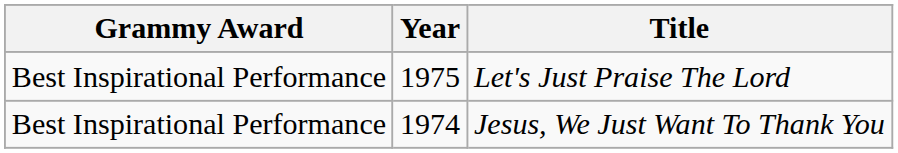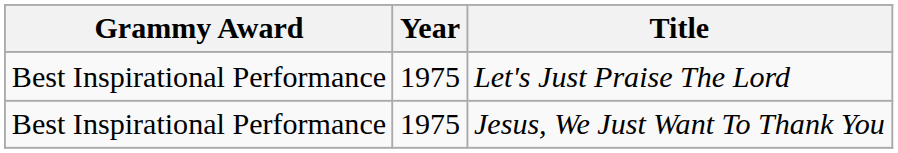Jesus, We Just Want To Thank You | Year: 1974 -> 1975
